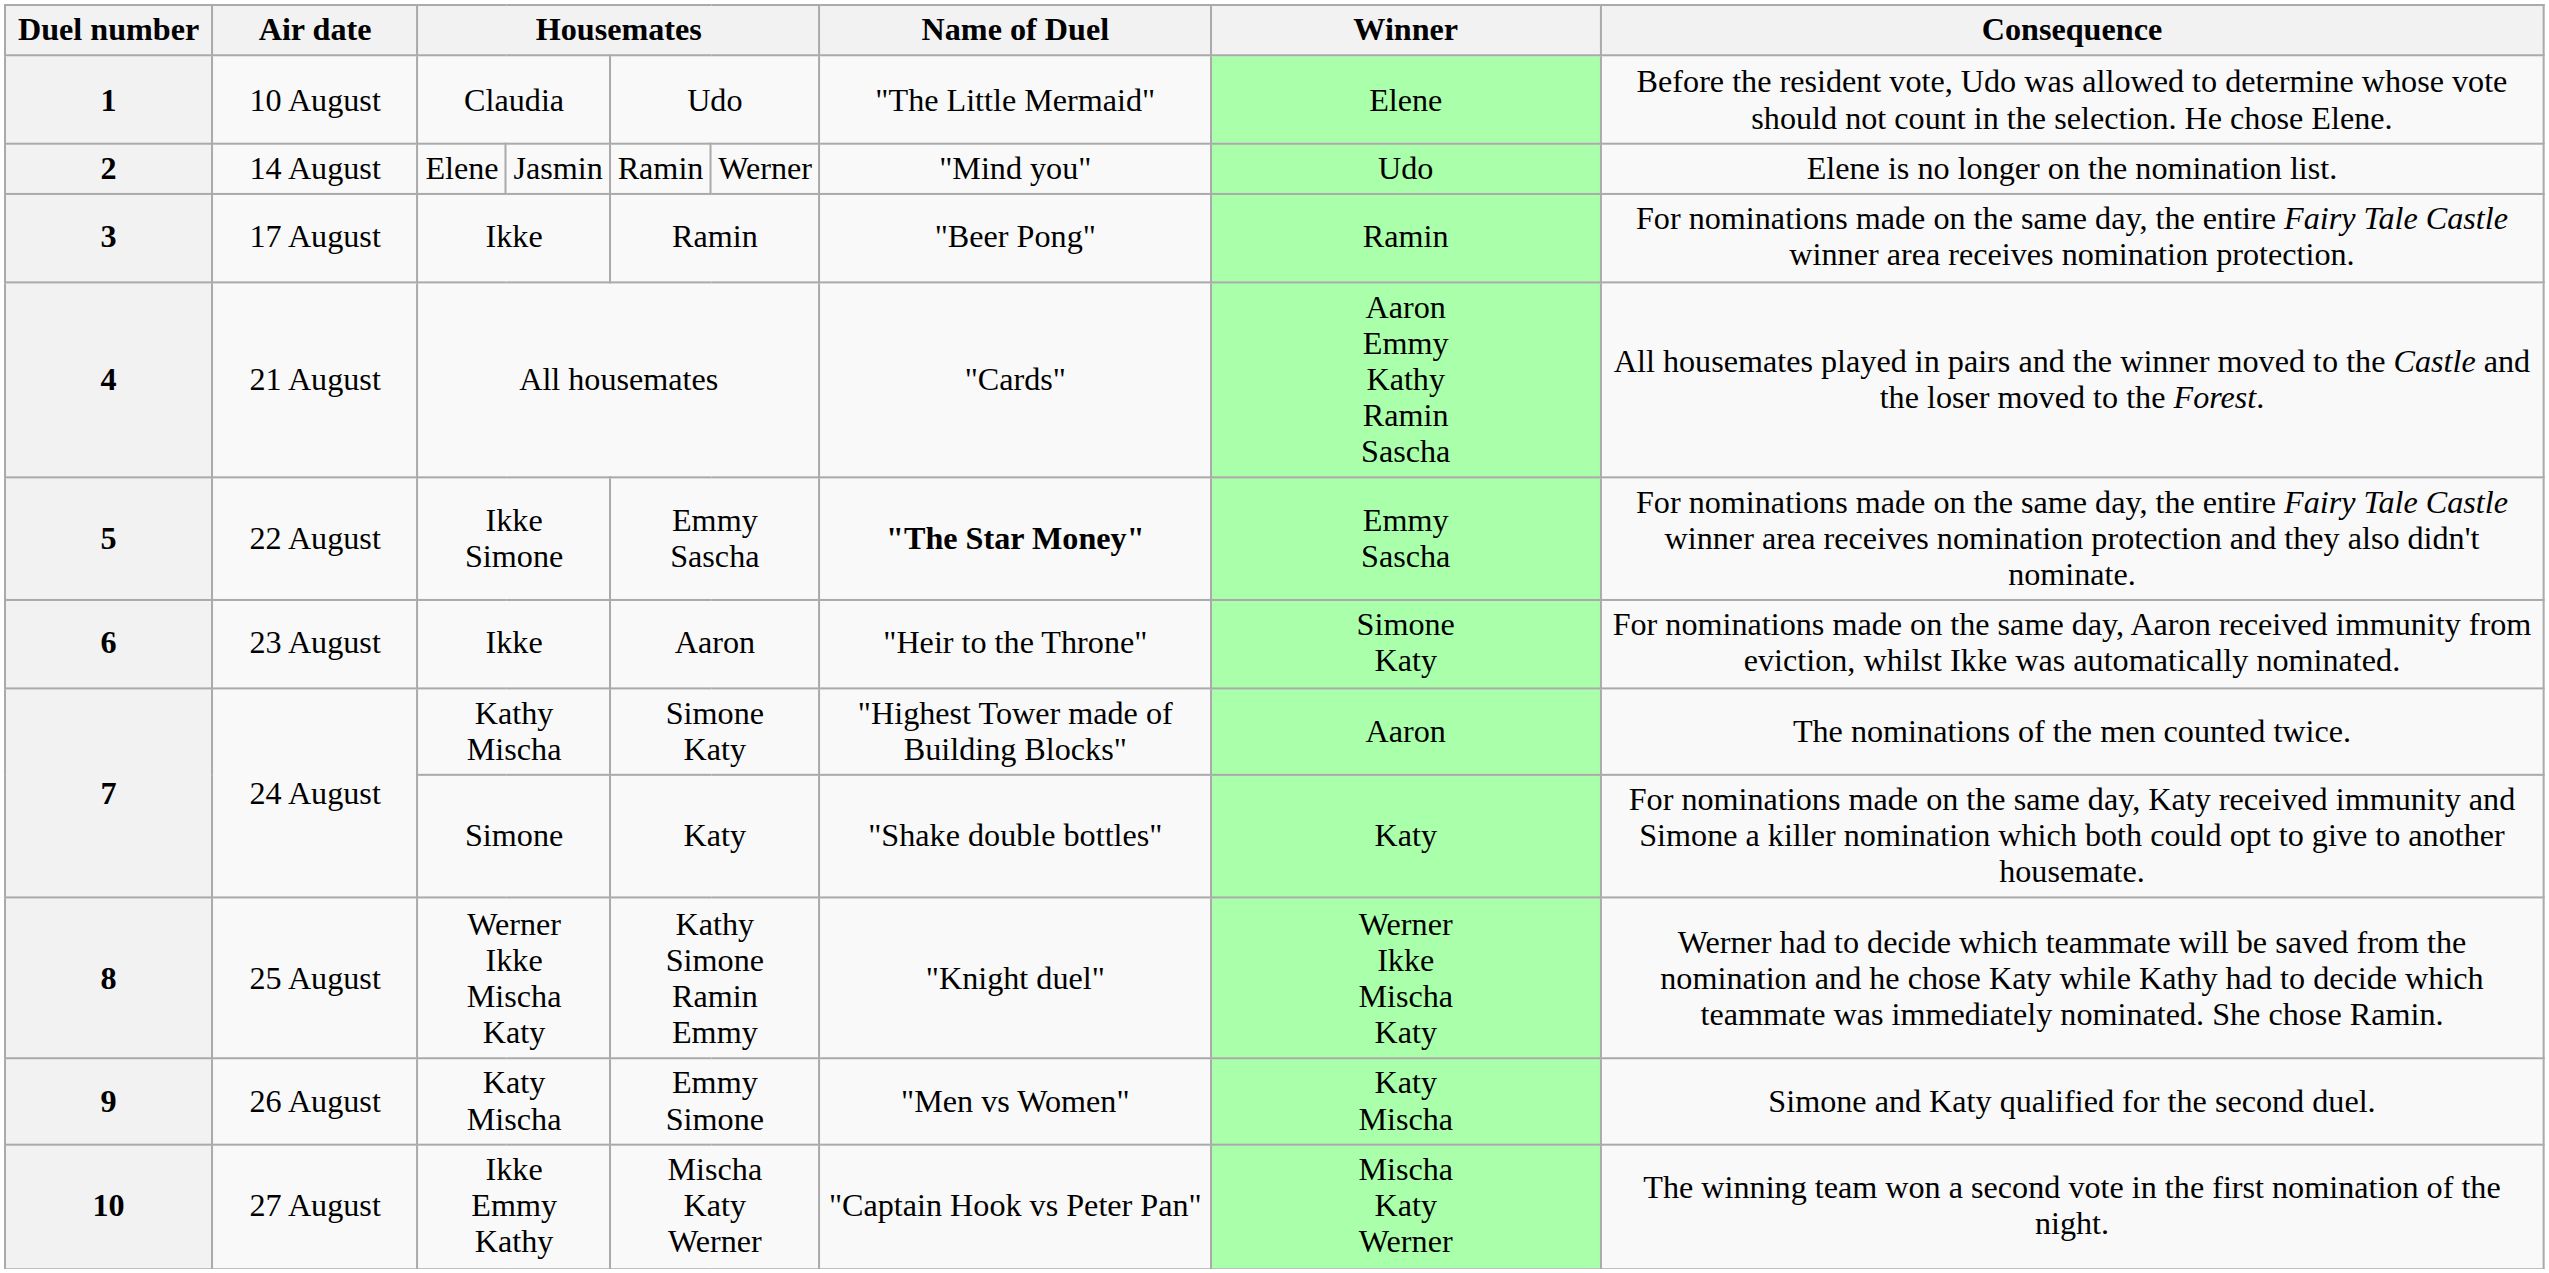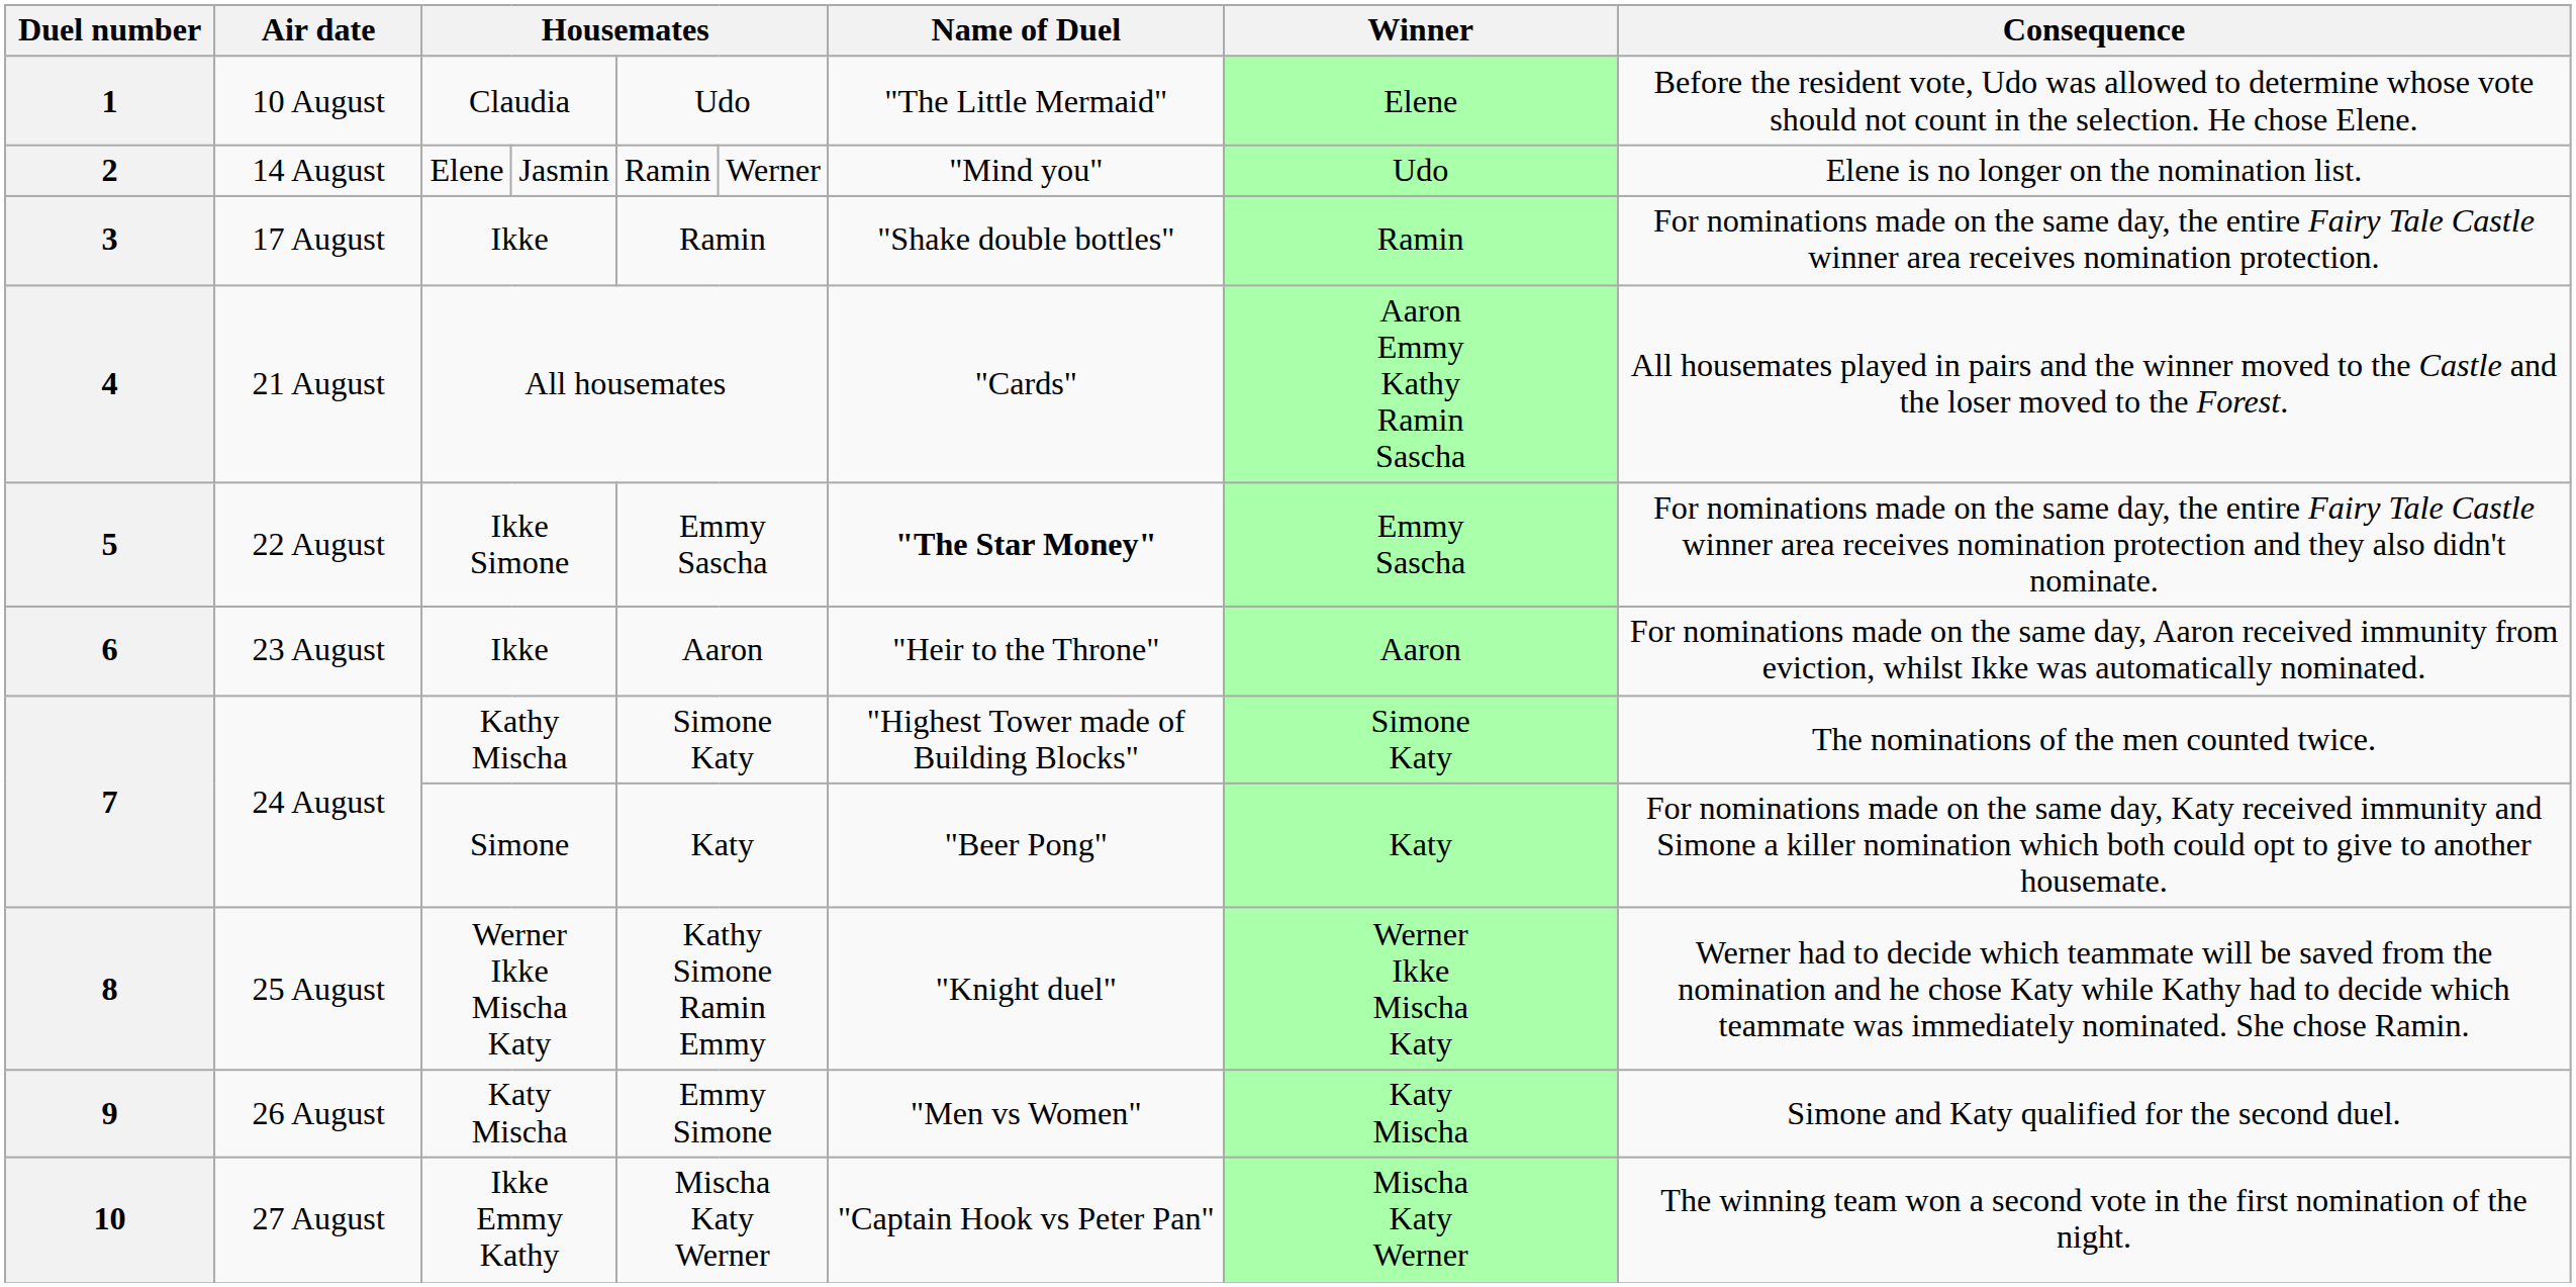3 | Name of Duel: "Beer Pong" -> "Shake double bottles"
6 | Winner: Simone Katy -> Aaron
7 / Kathy Mischa | Winner: Aaron -> Simone Katy
7 / Simone | Name of Duel: "Shake double bottles" -> "Beer Pong"
